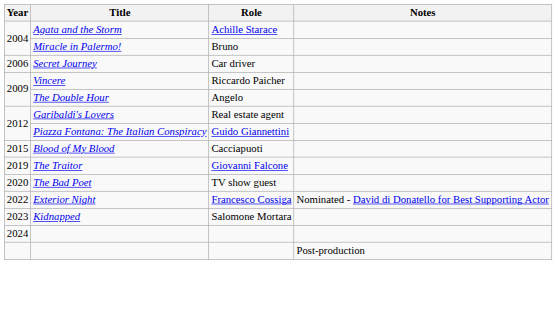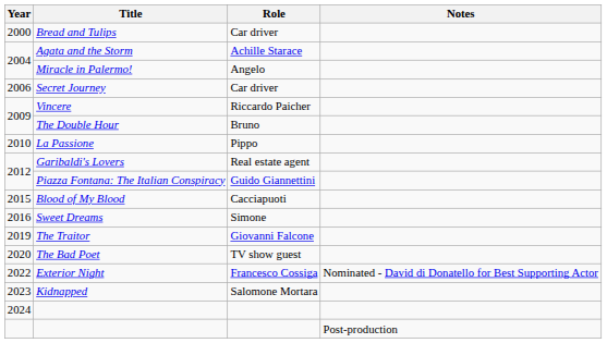+ row: 2000 | Bread and Tulips | Car driver
Miracle in Palermo! | Role: Bruno -> Angelo
The Double Hour | Role: Angelo -> Bruno
+ row: 2010 | La Passione | Pippo
+ row: 2016 | Sweet Dreams | Simone
